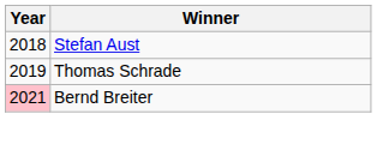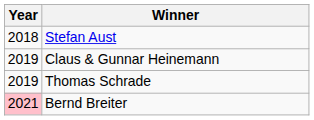+ row: 2019 | Claus & Gunnar Heinemann
